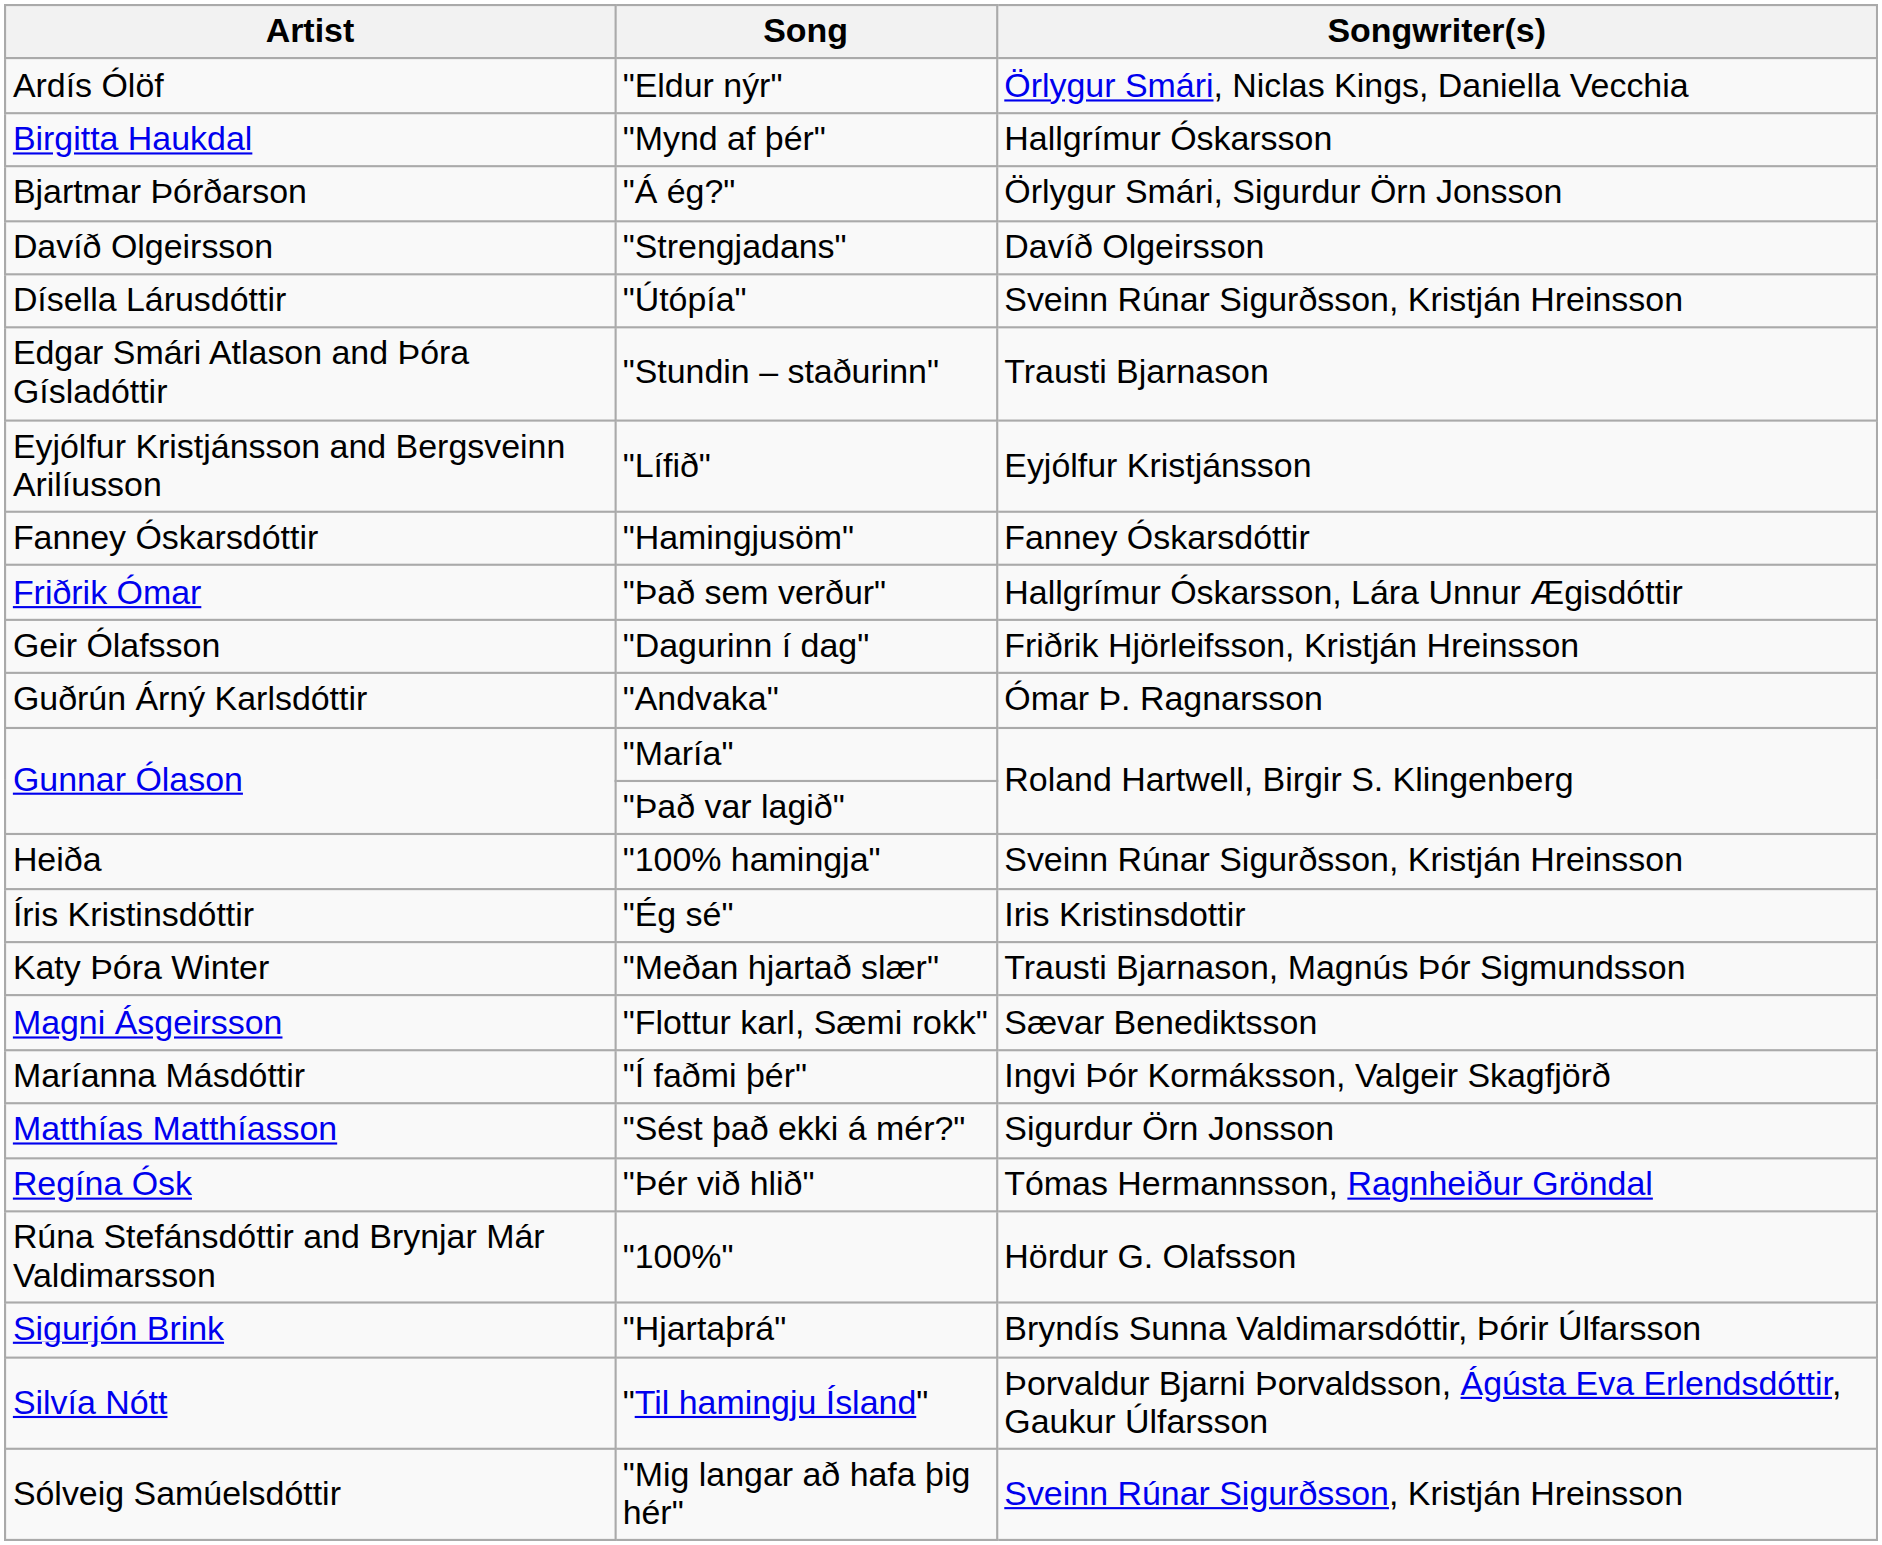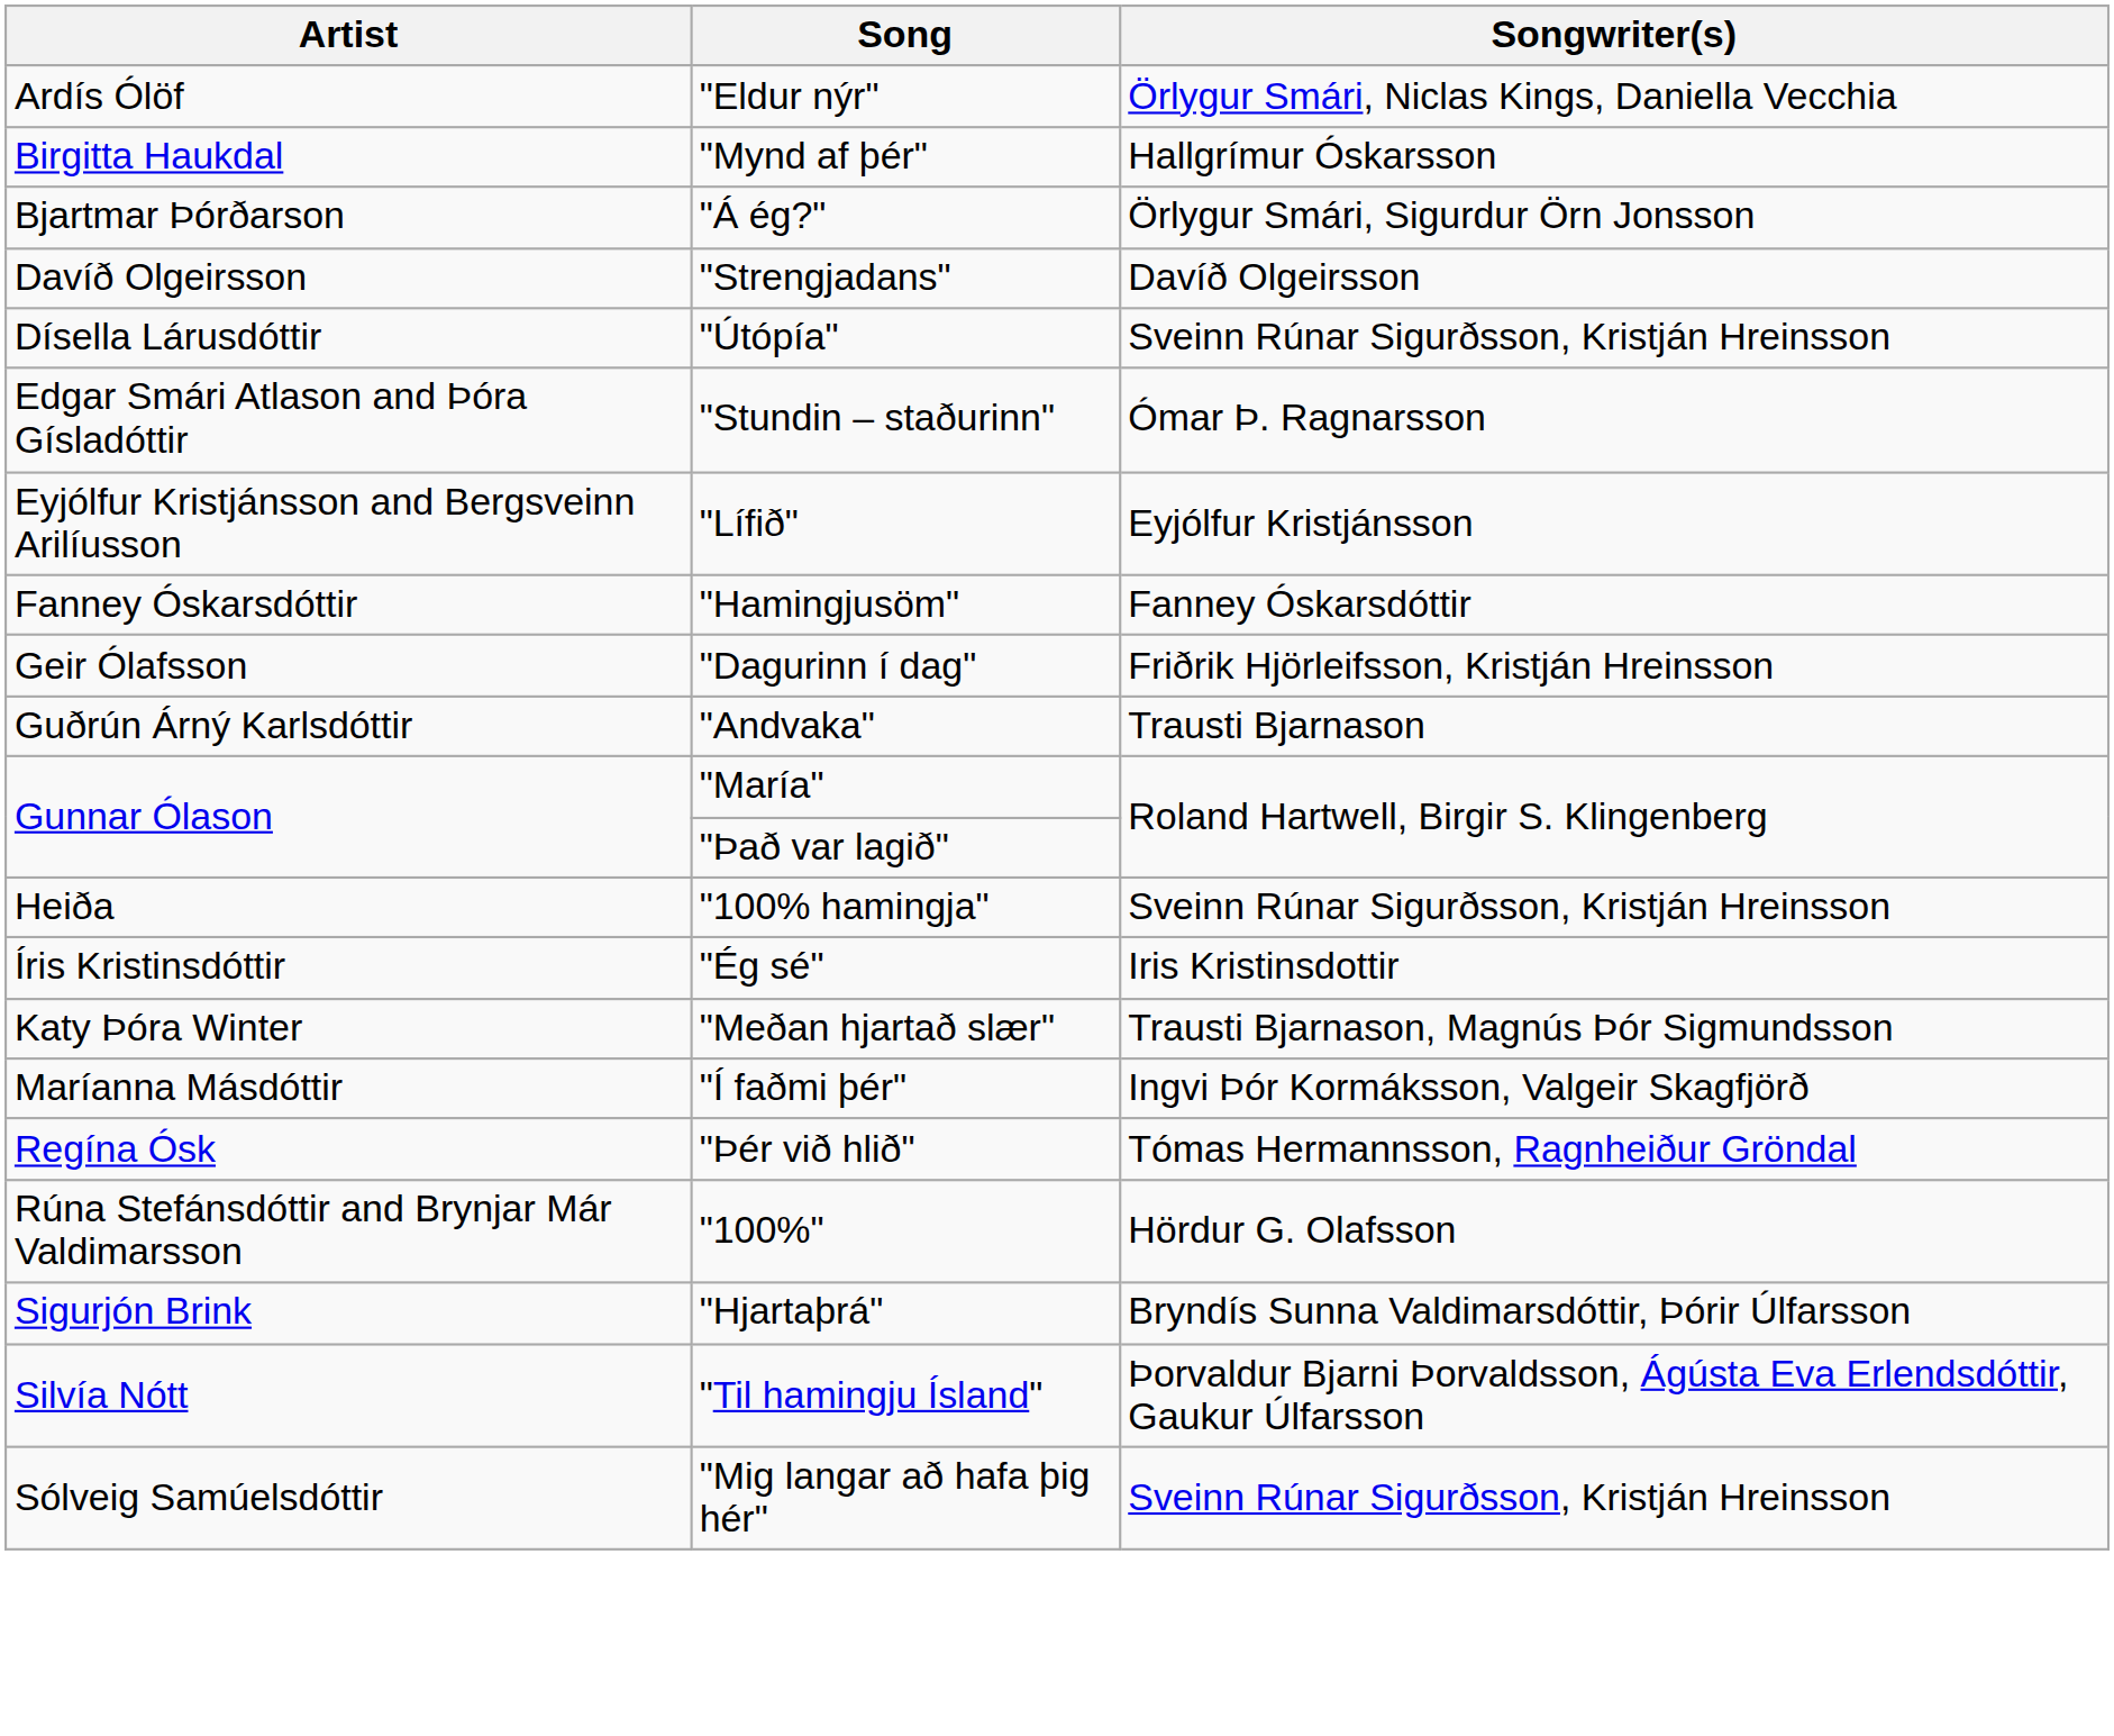"Stundin – staðurinn" | Songwriter(s): Trausti Bjarnason -> Ómar Þ. Ragnarsson
- row: Friðrik Ómar | "Það sem verður" | Hallgrímur Óskarsson, Lára Unnur Ægisdóttir
"Andvaka" | Songwriter(s): Ómar Þ. Ragnarsson -> Trausti Bjarnason
- row: Magni Ásgeirsson | "Flottur karl, Sæmi rokk" | Sævar Benediktsson
- row: Matthías Matthíasson | "Sést það ekki á mér?" | Sigurdur Örn Jonsson
